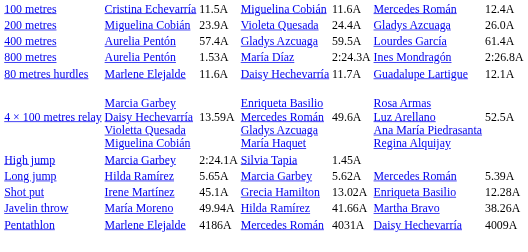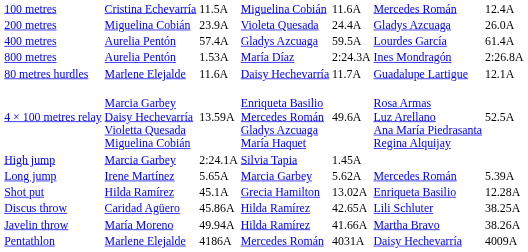Long jump | column 2: Hilda Ramírez -> Irene Martínez
Shot put | column 2: Irene Martínez -> Hilda Ramírez
+ row: Discus throw | Caridad Agüero | 45.86A | Hilda Ramírez | 42.65A | Lili Schluter | 38.25A
